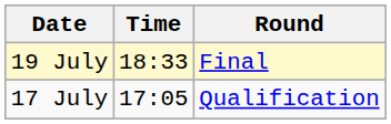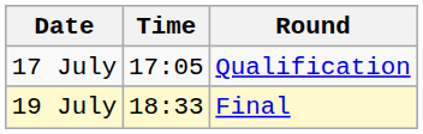rows swapped: 17 July <-> 19 July
